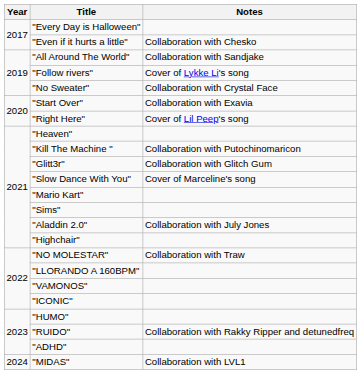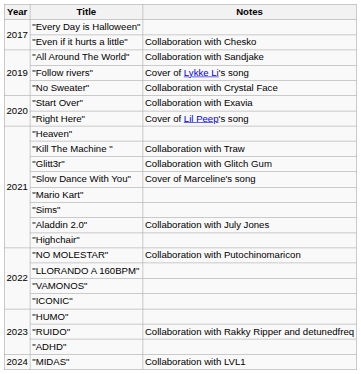"Kill The Machine " | Notes: Collaboration with Putochinomaricon -> Collaboration with Traw
"NO MOLESTAR" | Notes: Collaboration with Traw -> Collaboration with Putochinomaricon
